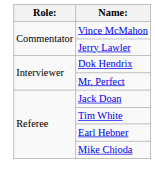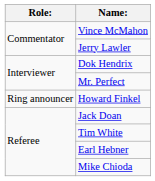+ row: Ring announcer | Howard Finkel
